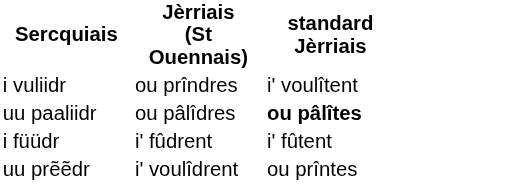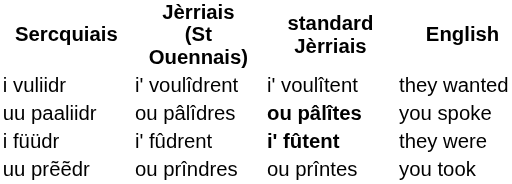+ column: English | they wanted | you spoke | they were | you took
i vuliidr | Jèrriais (St Ouennais): ou prîndres -> i' voulîdrent
i füüdr | standard Jèrriais: normal -> bold
uu prẽẽdr | Jèrriais (St Ouennais): i' voulîdrent -> ou prîndres
